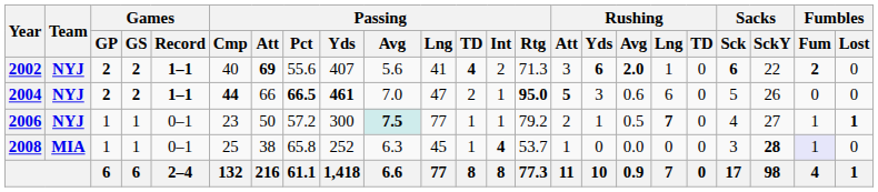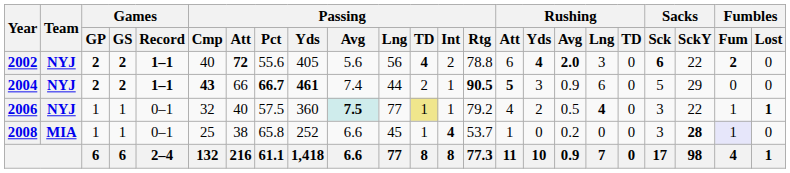2002 | Passing / Att: 69 -> 72
2002 | Passing / Yds: 407 -> 405
2002 | Passing / Lng: 41 -> 56
2002 | Passing / Rtg: 71.3 -> 78.8
2002 | Rushing / Att: 3 -> 6
2002 | Rushing / Yds: 6 -> 4
2002 | Rushing / Lng: 1 -> 3
2004 | Passing / Cmp: 44 -> 43
2004 | Passing / Pct: 66.5 -> 66.7
2004 | Passing / Avg: 7.0 -> 7.4
2004 | Passing / Lng: 47 -> 44
2004 | Passing / Rtg: 95.0 -> 90.5
2004 | Rushing / Avg: 0.6 -> 0.9
2004 | Sacks / SckY: 26 -> 29
2006 | Passing / Cmp: 23 -> 32
2006 | Passing / Att: 50 -> 40
2006 | Passing / Pct: 57.2 -> 57.5
2006 | Passing / Yds: 300 -> 360
2006 | Passing / TD: no background -> khaki background
2006 | Rushing / Att: 2 -> 4
2006 | Rushing / Yds: 1 -> 2
2006 | Rushing / Lng: 7 -> 4
2006 | Sacks / Sck: 4 -> 3
2006 | Sacks / SckY: 27 -> 22
2008 | Passing / Avg: 6.3 -> 6.6
2008 | Rushing / Avg: 0.0 -> 0.2
